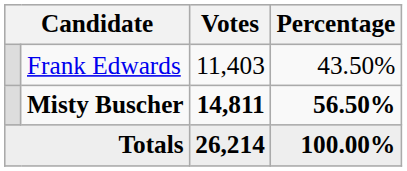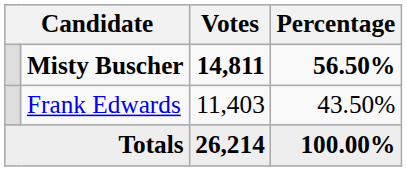rows swapped: Misty Buscher <-> Frank Edwards
